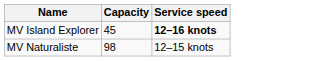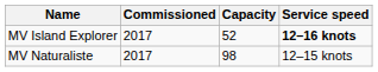+ column: Commissioned | 2017 | 2017
MV Island Explorer | Capacity: 45 -> 52
